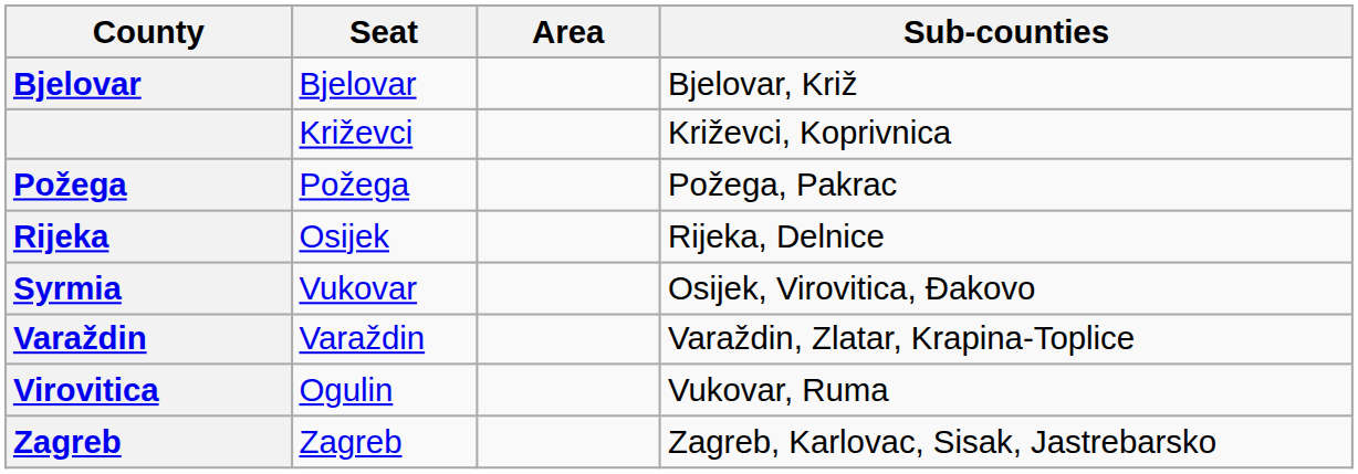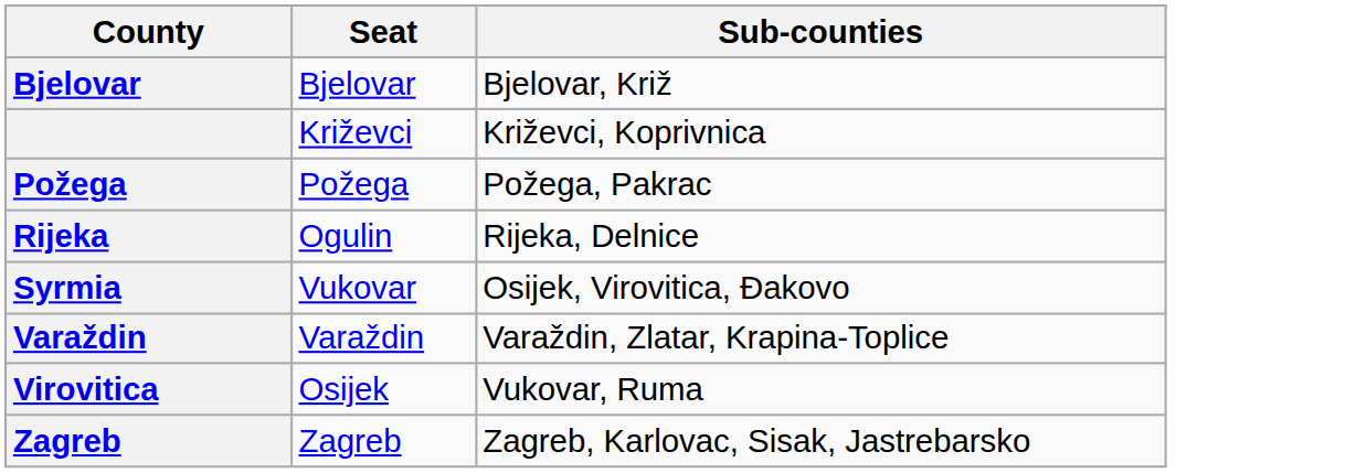- column: Area
Rijeka | Seat: Osijek -> Ogulin
Virovitica | Seat: Ogulin -> Osijek
